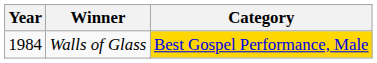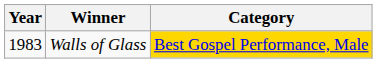Walls of Glass | Year: 1984 -> 1983
